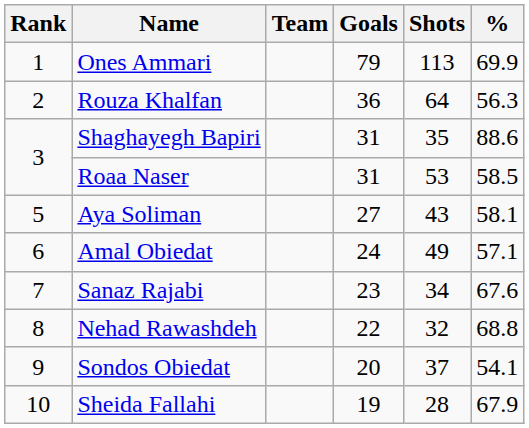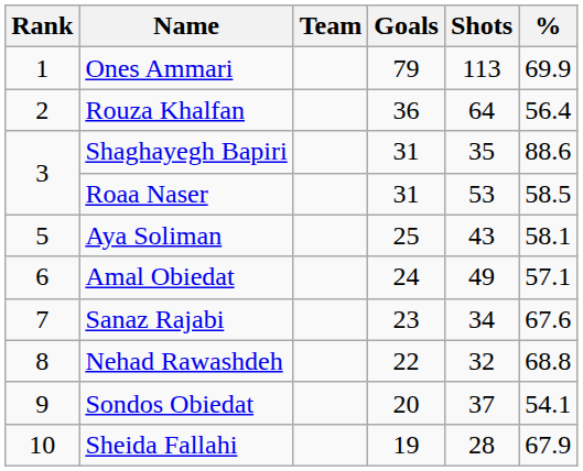Rouza Khalfan | %: 56.3 -> 56.4
Aya Soliman | Goals: 27 -> 25
